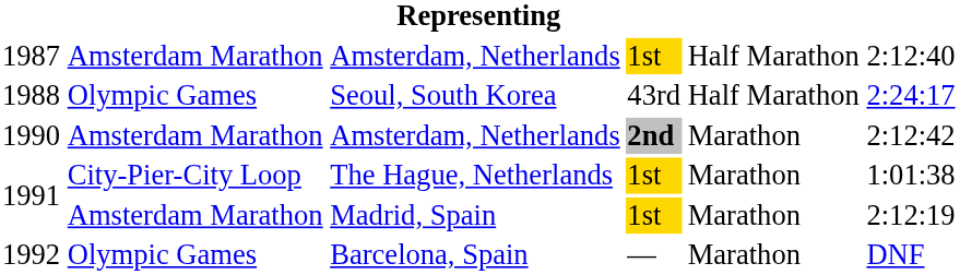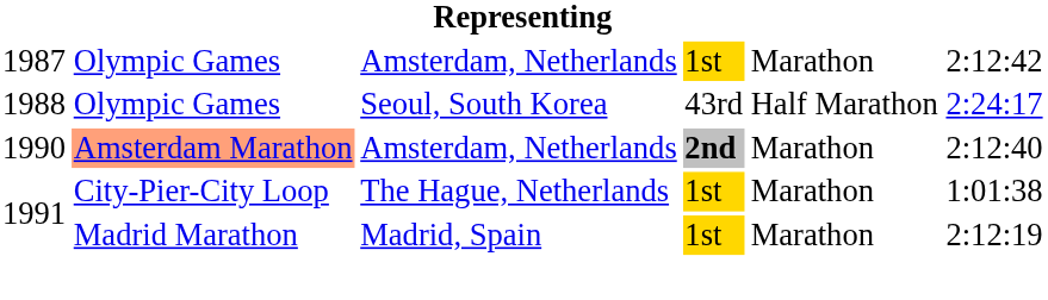1987 | column 2: Amsterdam Marathon -> Olympic Games
1987 | column 5: Half Marathon -> Marathon
1987 | column 6: 2:12:40 -> 2:12:42
1990 | column 2: no background -> lightsalmon background
1990 | column 6: 2:12:42 -> 2:12:40
1991 / Madrid, Spain | column 2: Amsterdam Marathon -> Madrid Marathon
- row: 1992 | Olympic Games | Barcelona, Spain | — | Marathon | DNF
